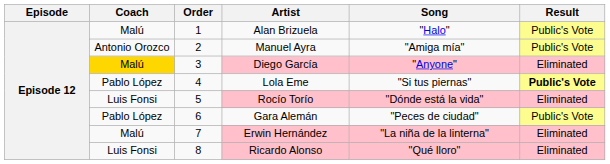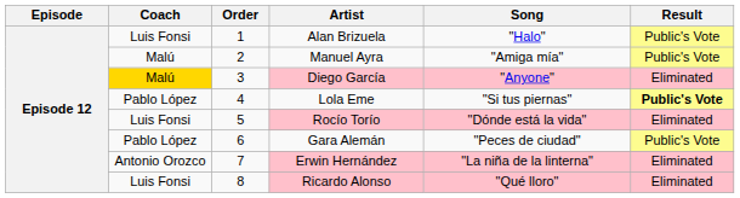Alan Brizuela | Coach: Malú -> Luis Fonsi
Manuel Ayra | Coach: Antonio Orozco -> Malú
Erwin Hernández | Coach: Malú -> Antonio Orozco
